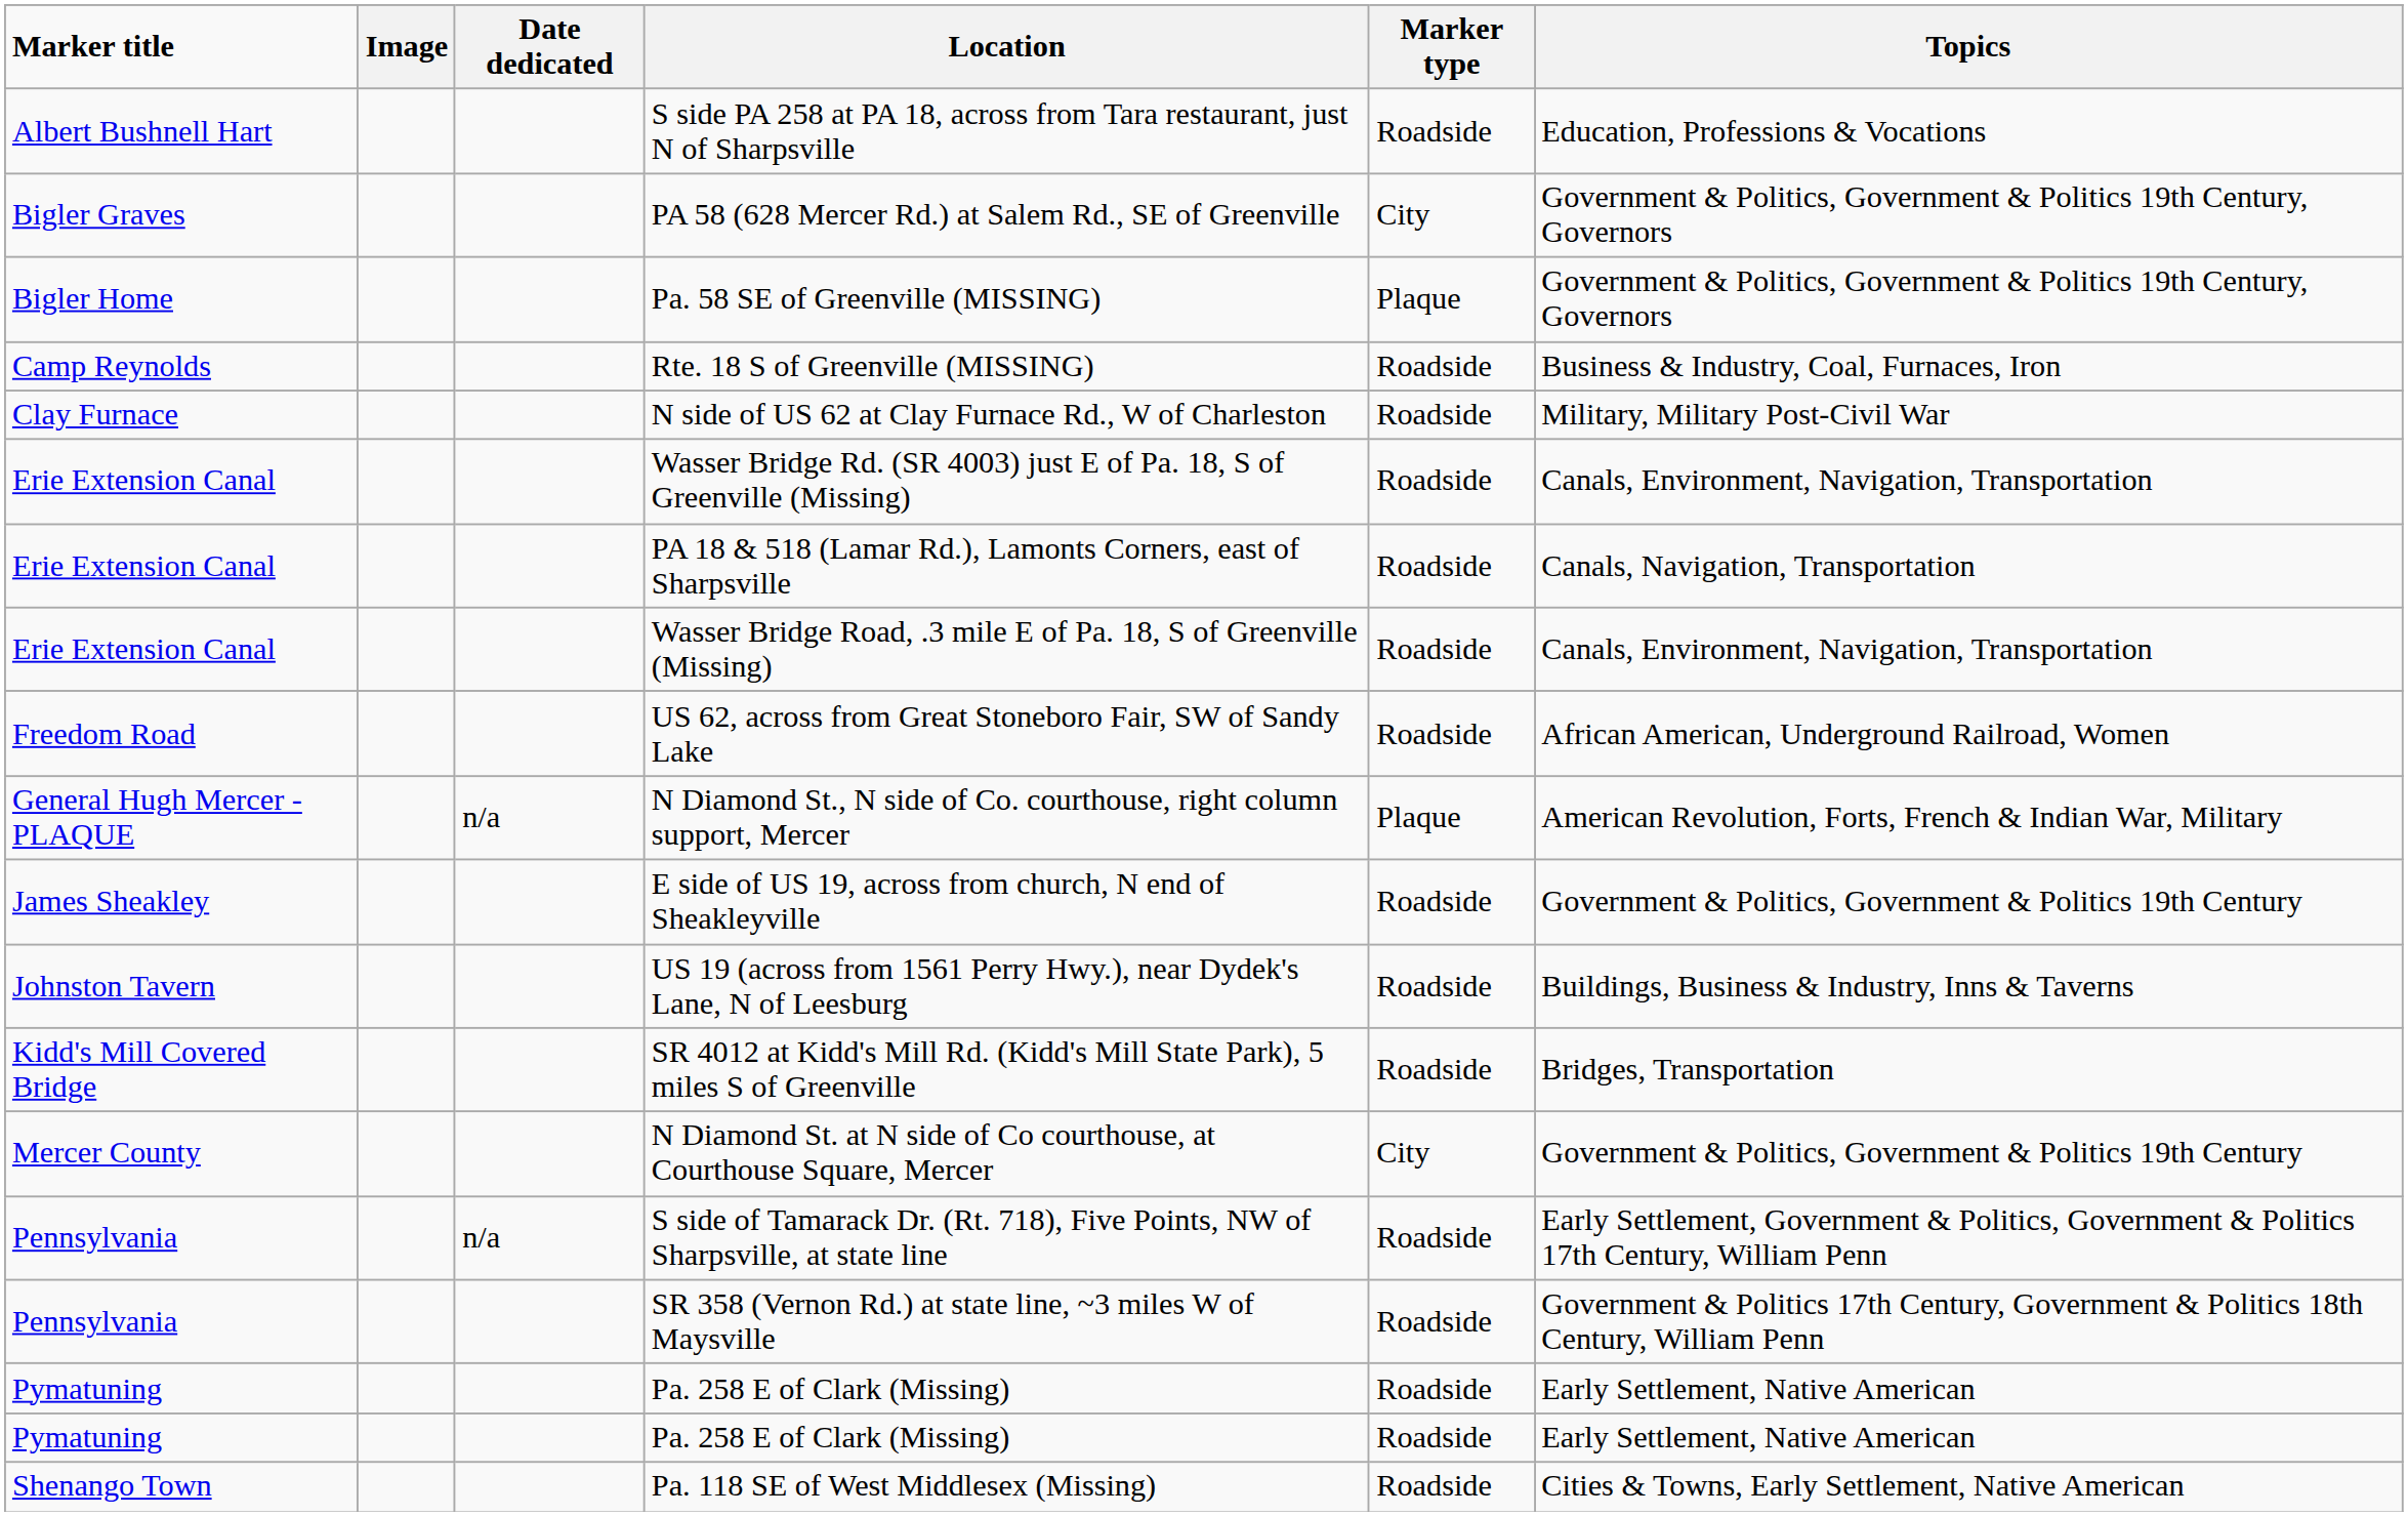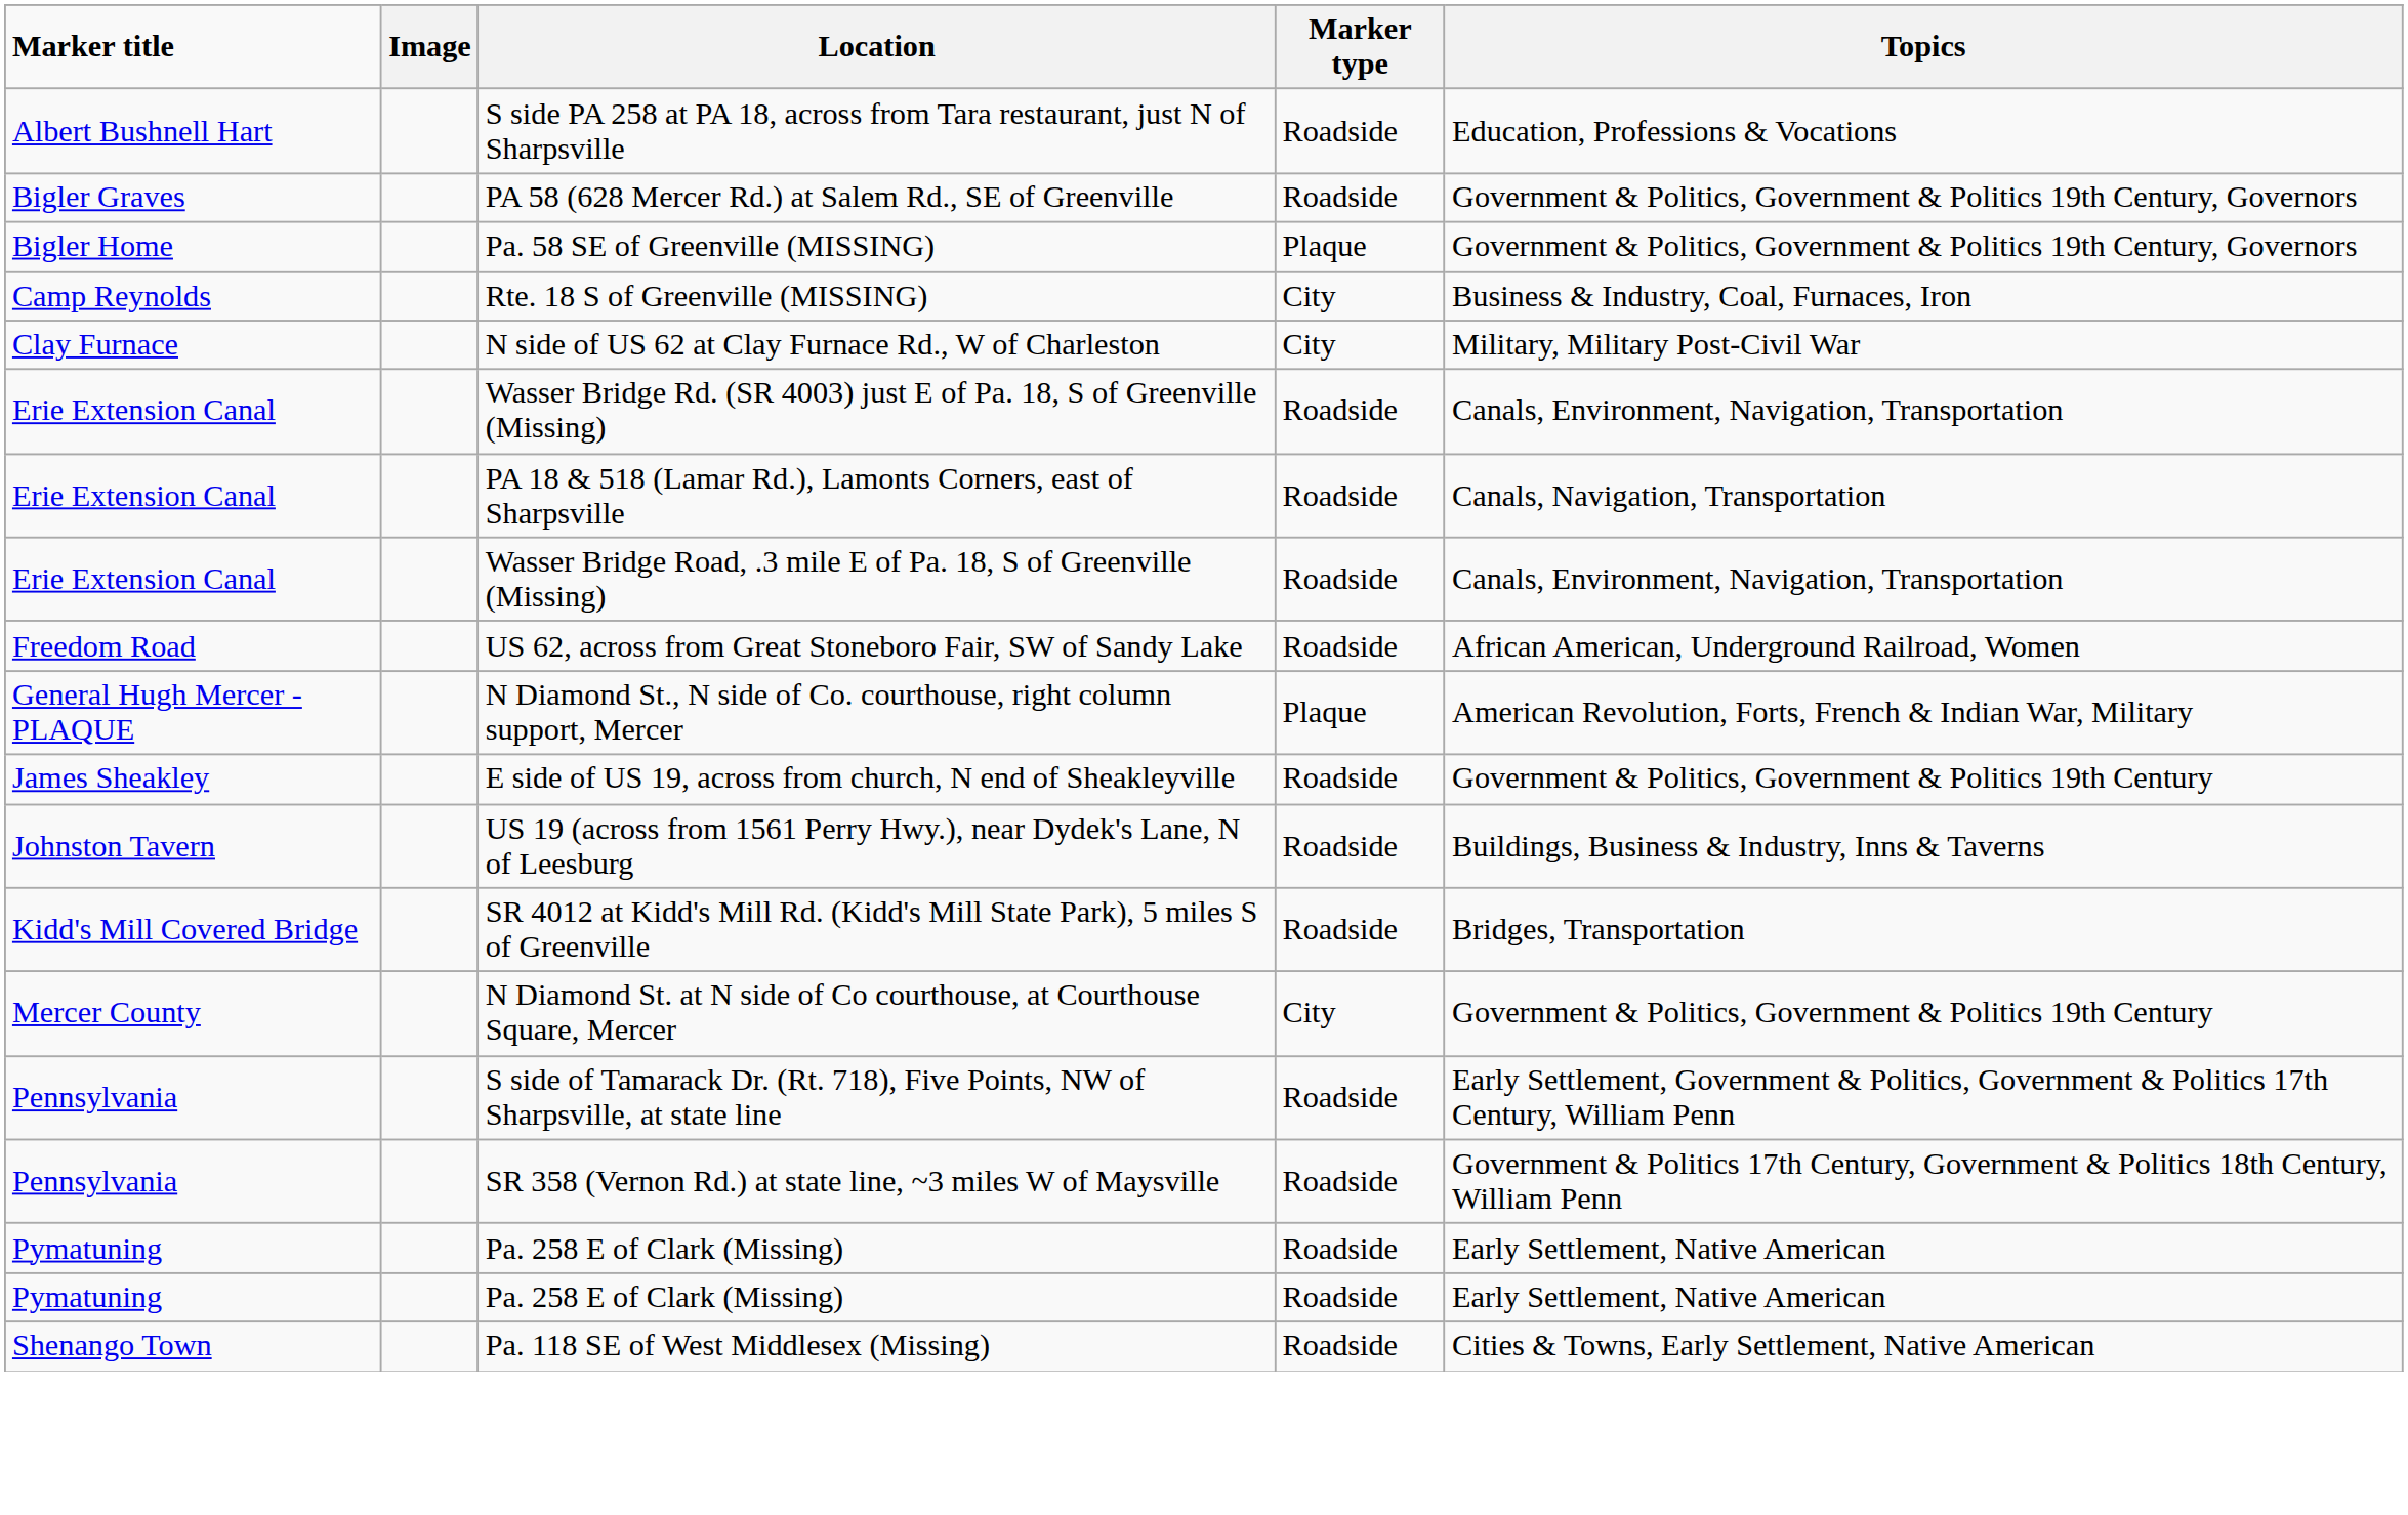- column: Date dedicated | n/a | n/a
PA 58 (628 Mercer Rd.) at Salem Rd., SE of Greenville | Marker type: City -> Roadside
Rte. 18 S of Greenville (MISSING) | Marker type: Roadside -> City
N side of US 62 at Clay Furnace Rd., W of Charleston | Marker type: Roadside -> City
